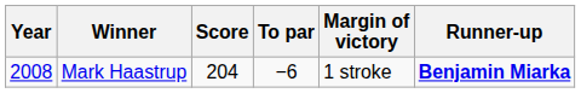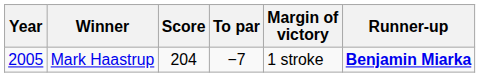Mark Haastrup | Year: 2008 -> 2005
Mark Haastrup | To par: −6 -> −7
